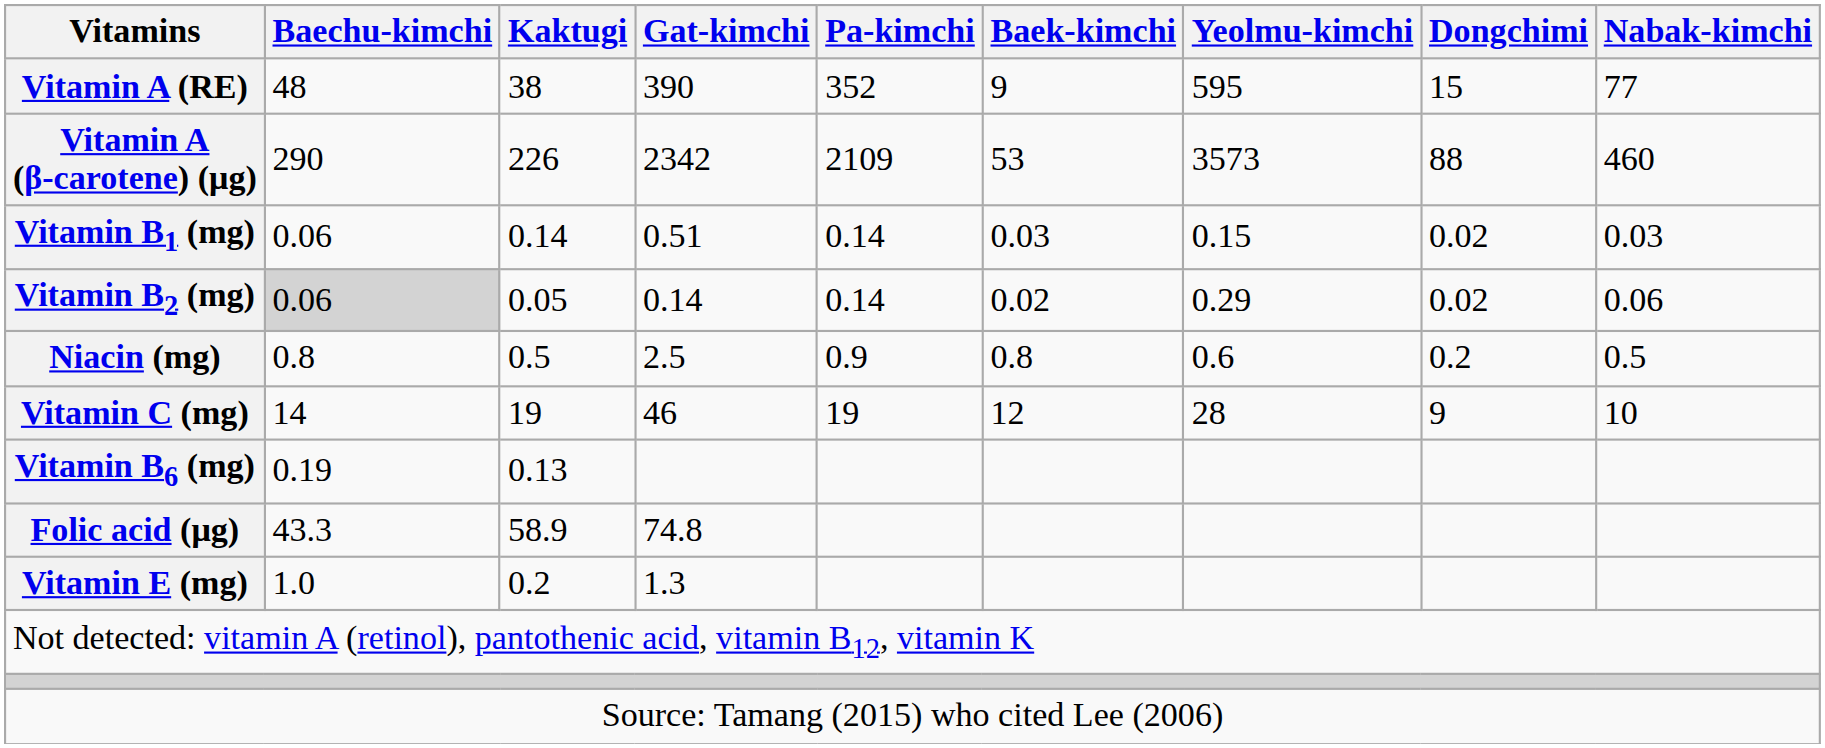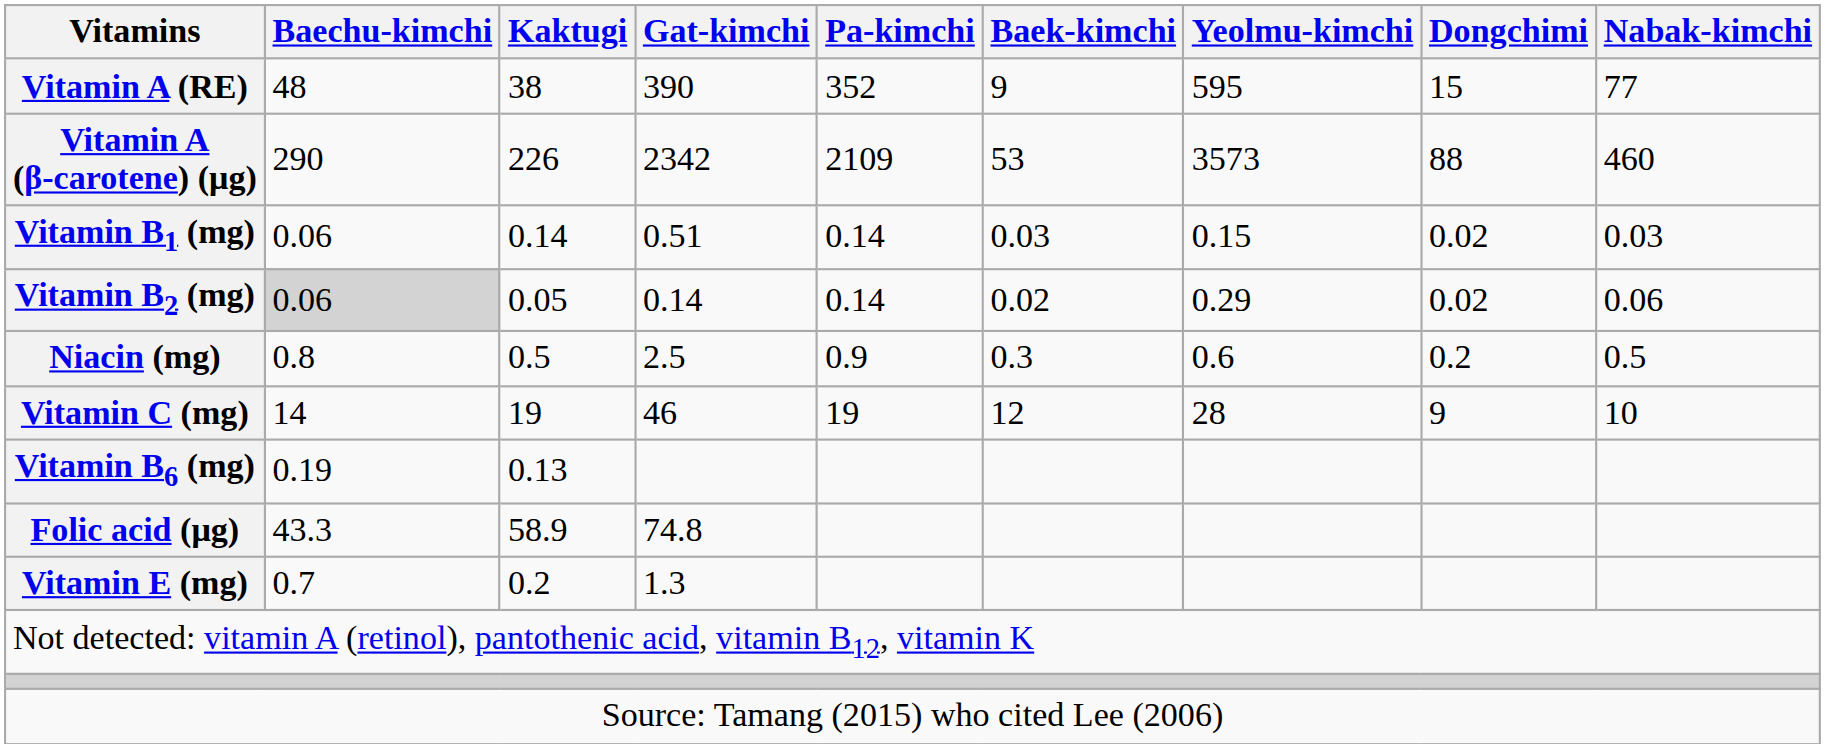Niacin (mg) | Baek-kimchi: 0.8 -> 0.3
Vitamin E (mg) | Baechu-kimchi: 1.0 -> 0.7
